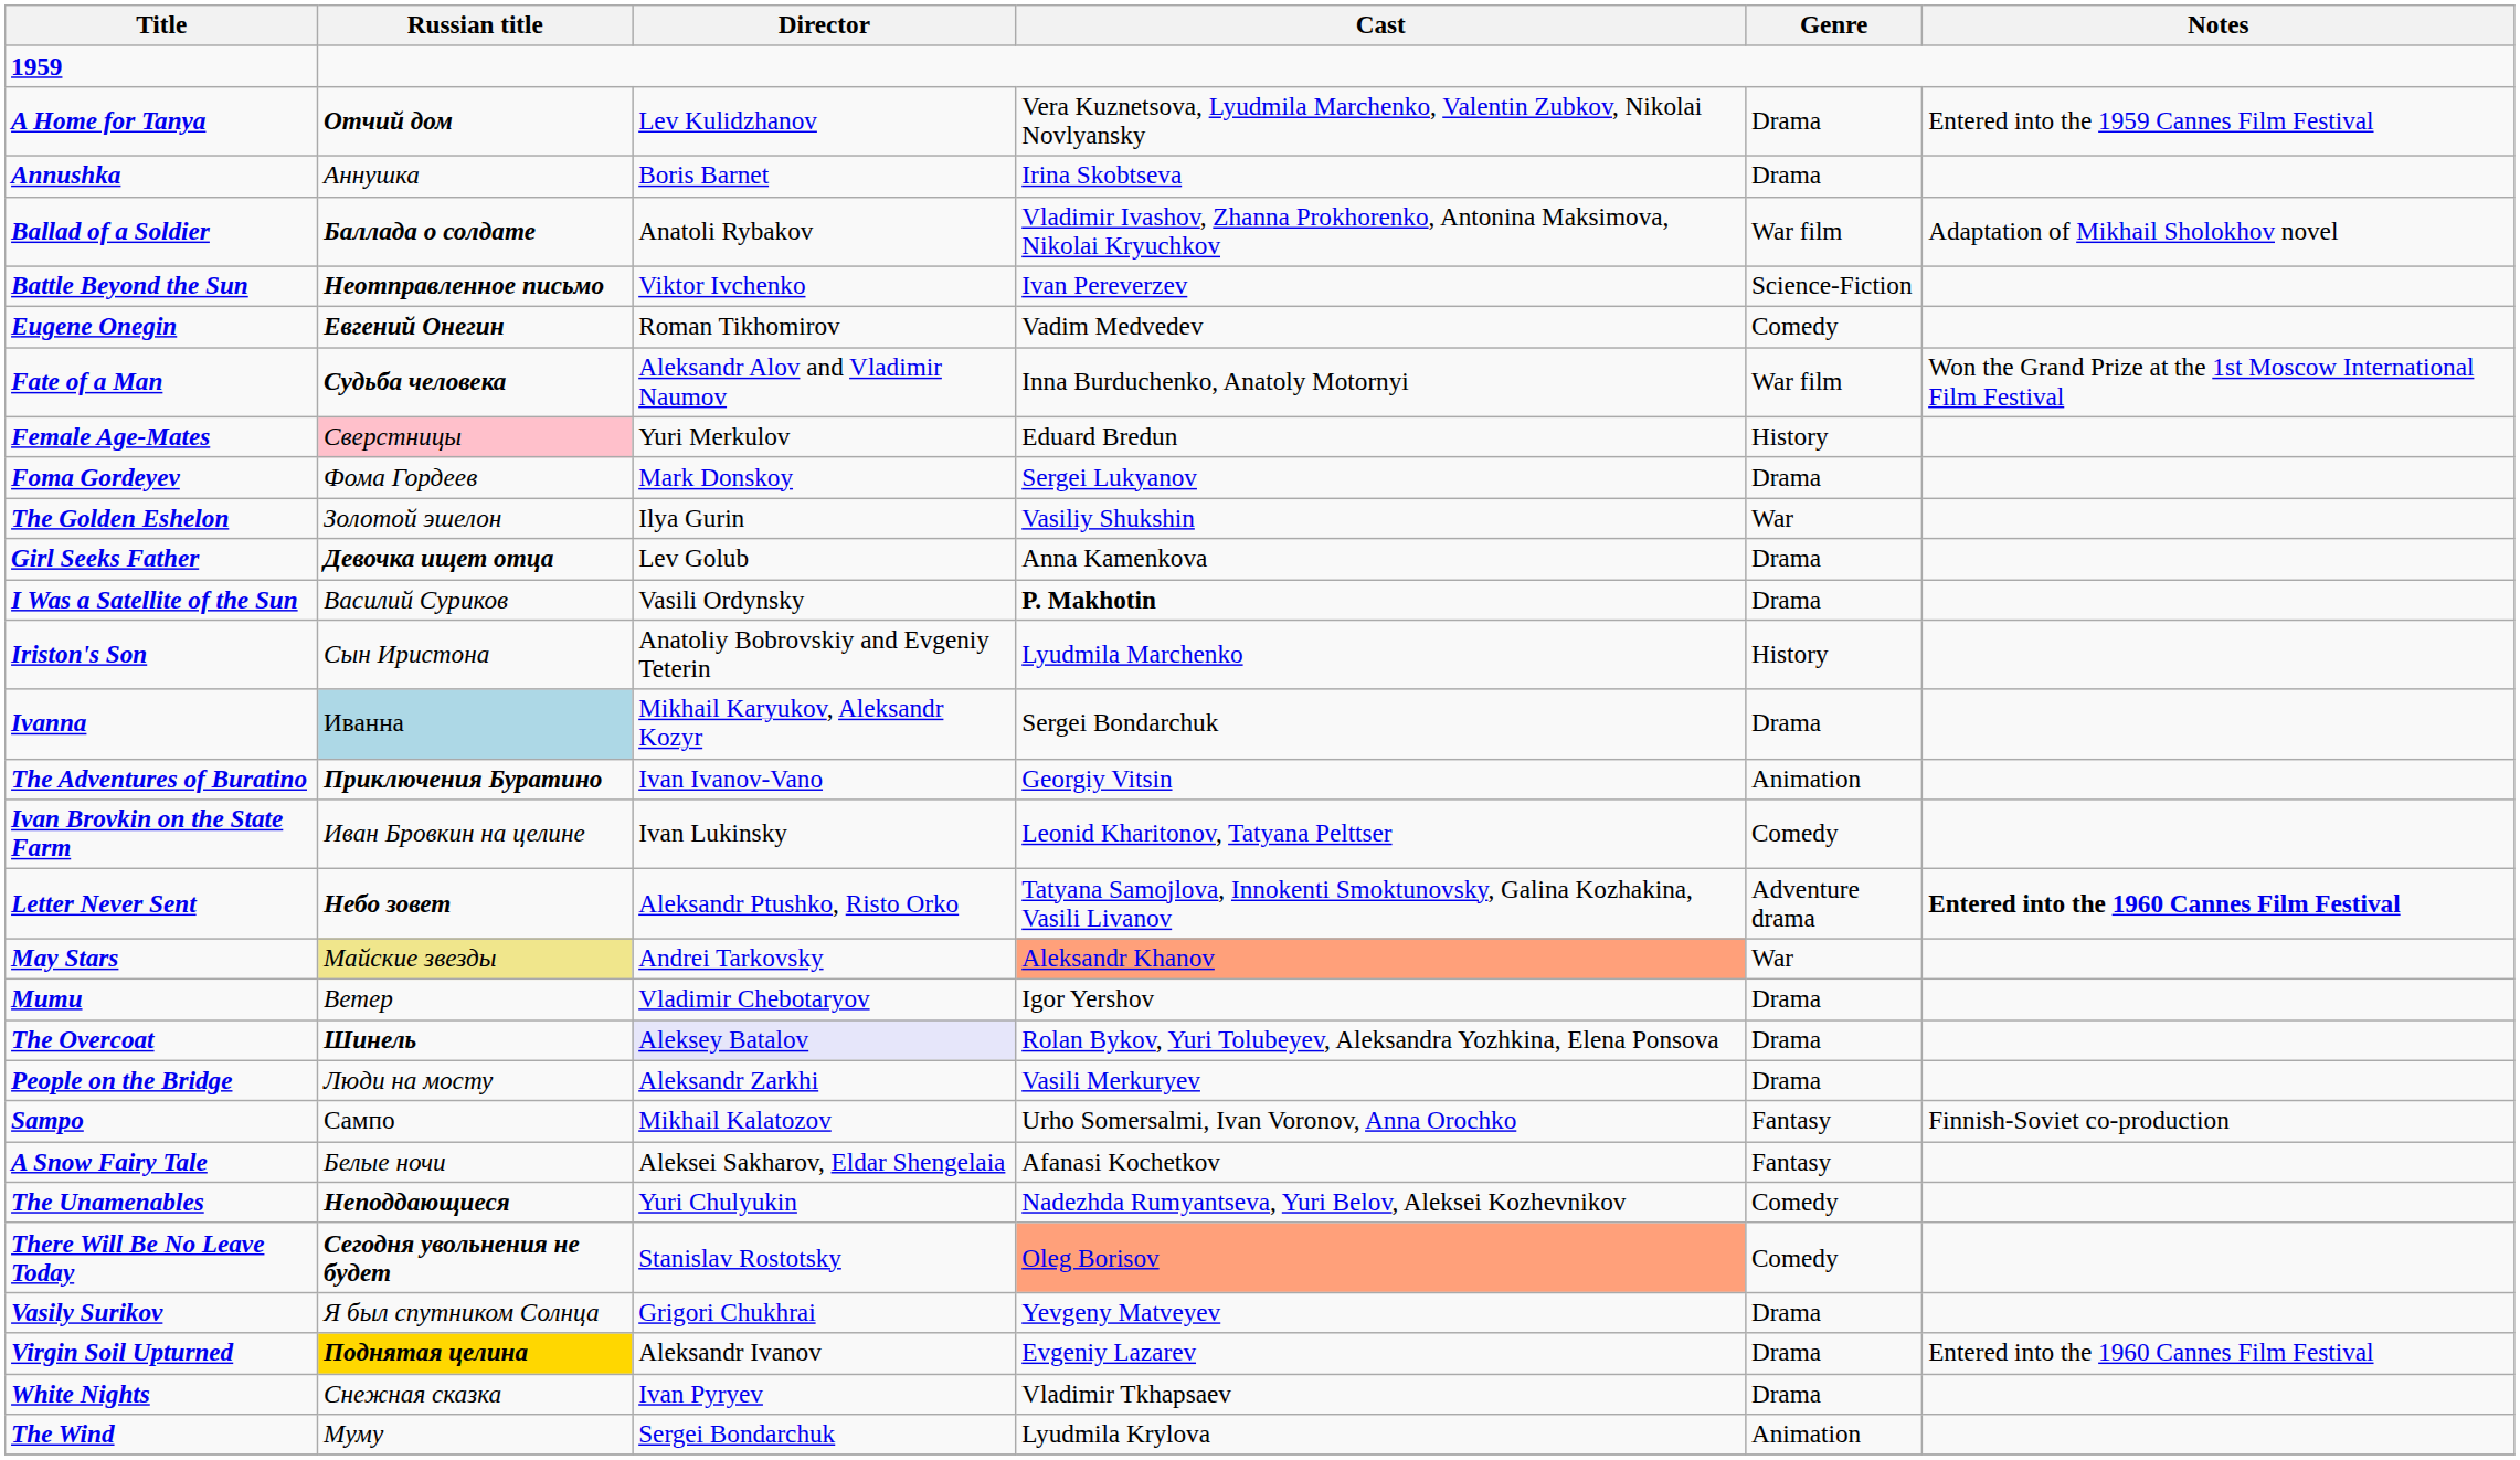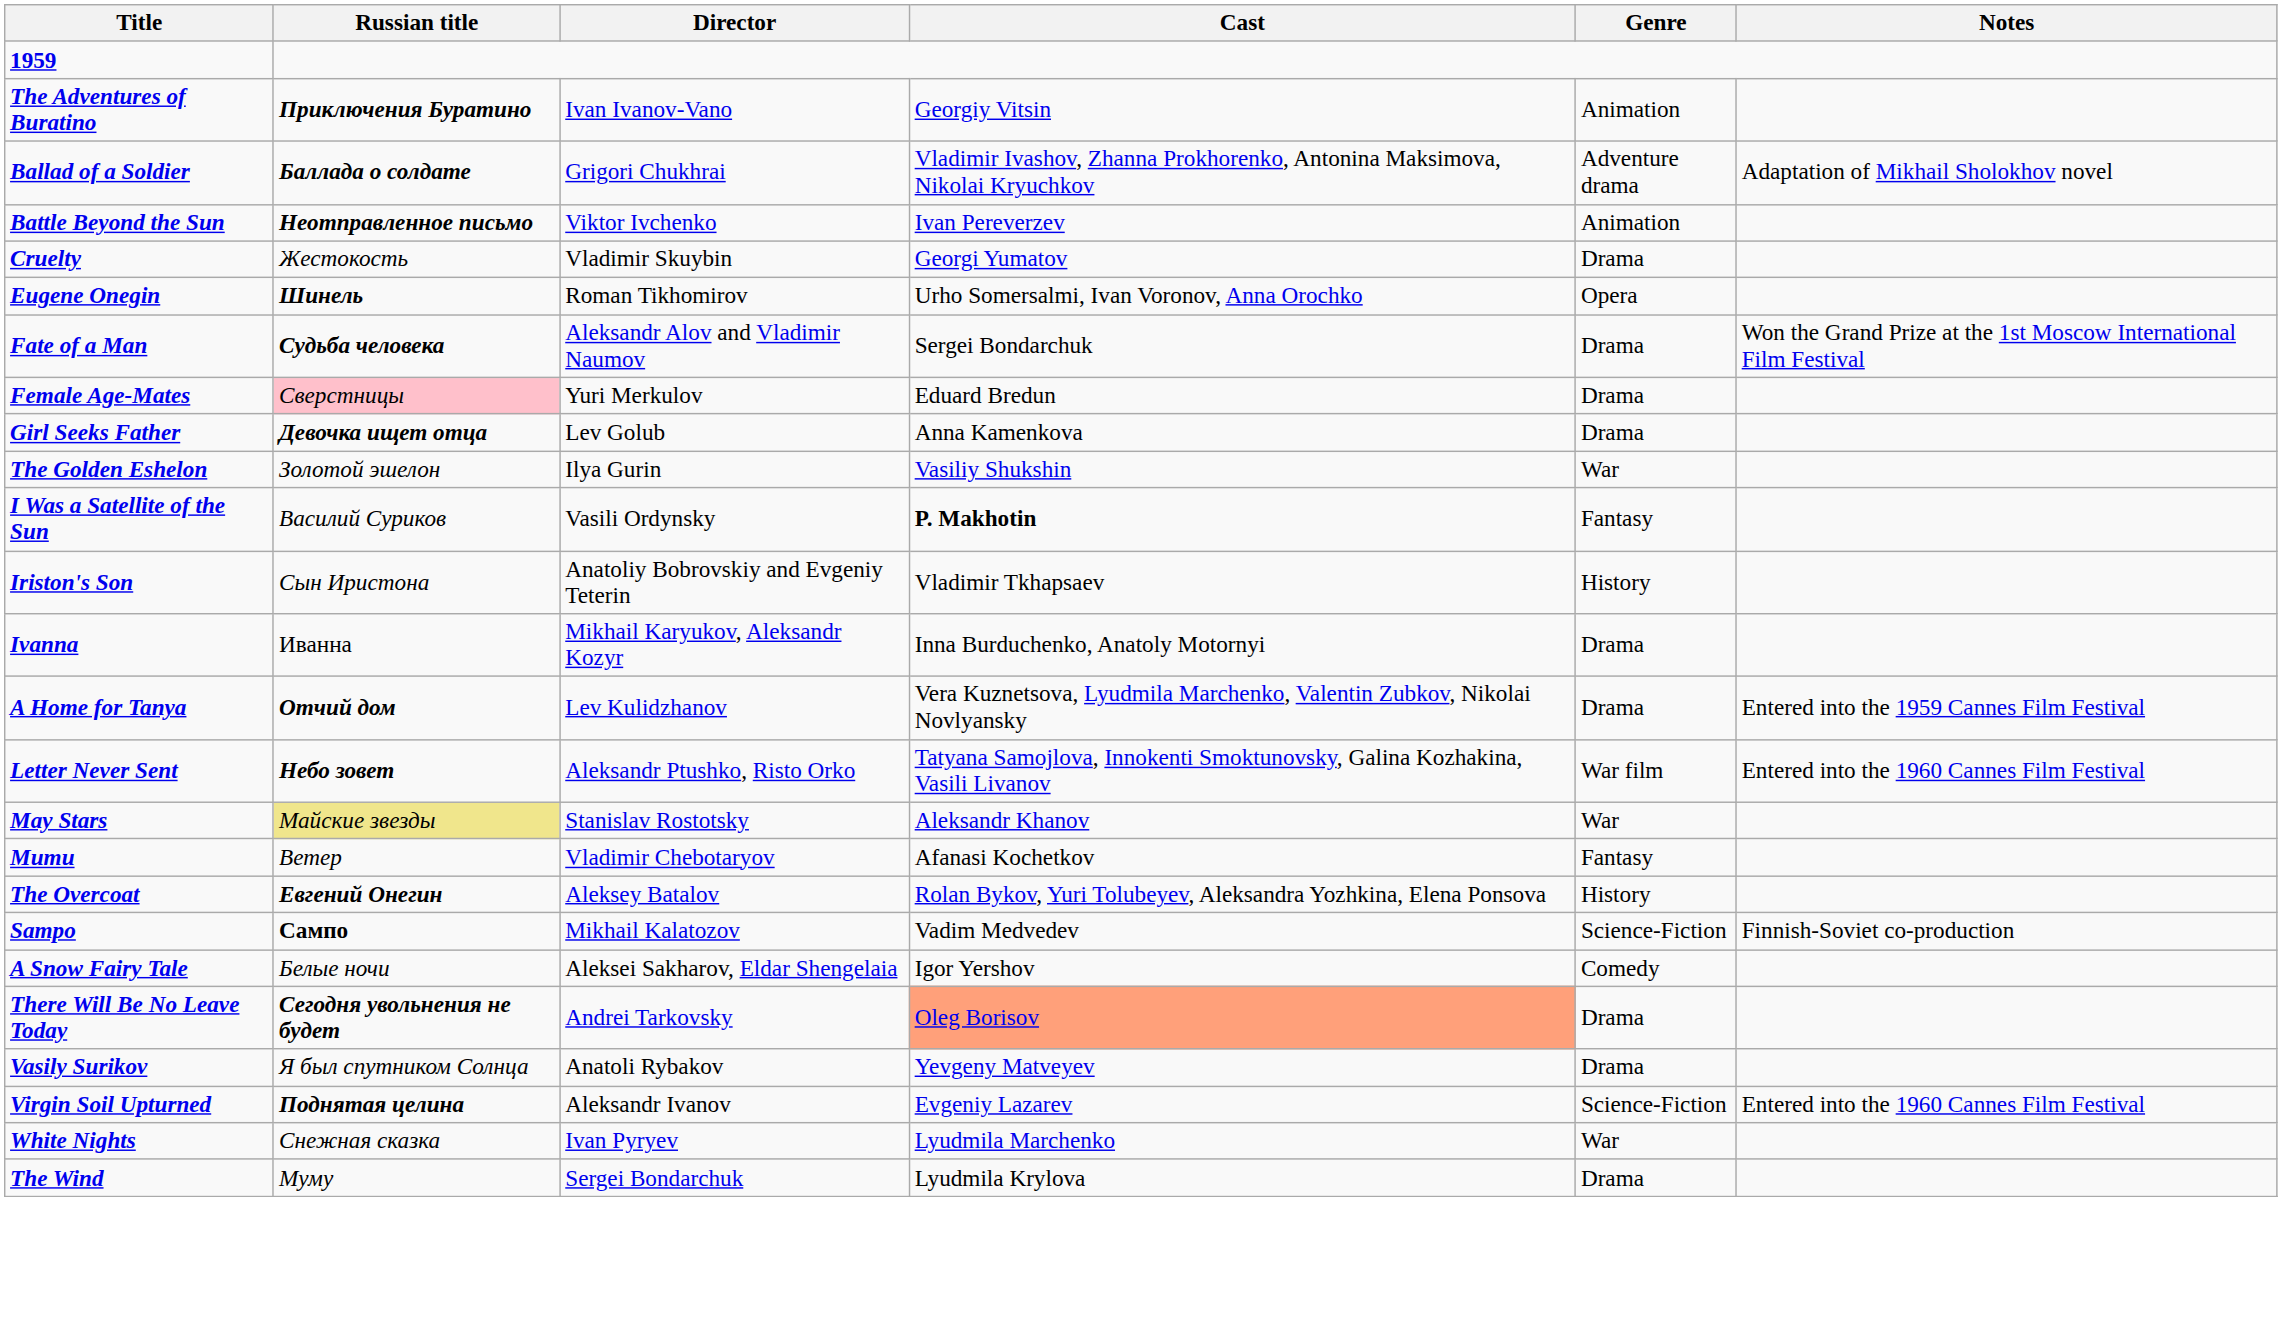rows swapped: The Adventures of Buratino <-> A Home for Tanya
- row: Annushka | Аннушка | Boris Barnet | Irina Skobtseva | Drama
Ballad of a Soldier | Director: Anatoli Rybakov -> Grigori Chukhrai
Ballad of a Soldier | Genre: War film -> Adventure drama
Battle Beyond the Sun | Genre: Science-Fiction -> Animation
+ row: Cruelty | Жестокость | Vladimir Skuybin | Georgi Yumatov | Drama
Eugene Onegin | Russian title: Евгений Онегин -> Шинель
Eugene Onegin | Cast: Vadim Medvedev -> Urho Somersalmi, Ivan Voronov, Anna Orochko
Eugene Onegin | Genre: Comedy -> Opera
Fate of a Man | Cast: Inna Burduchenko, Anatoly Motornyi -> Sergei Bondarchuk
Fate of a Man | Genre: War film -> Drama
Female Age-Mates | Genre: History -> Drama
- row: Foma Gordeyev | Фома Гордеев | Mark Donskoy | Sergei Lukyanov | Drama
rows swapped: Girl Seeks Father <-> The Golden Eshelon
I Was a Satellite of the Sun | Genre: Drama -> Fantasy
Iriston's Son | Cast: Lyudmila Marchenko -> Vladimir Tkhapsaev
Ivanna | Russian title: lightblue background -> no background
Ivanna | Cast: Sergei Bondarchuk -> Inna Burduchenko, Anatoly Motornyi
- row: Ivan Brovkin on the State Farm | Иван Бровкин на целине | Ivan Lukinsky | Leonid Kharitonov, Tatyana Pelttser | Comedy
Letter Never Sent | Genre: Adventure drama -> War film
Letter Never Sent | Notes: bold -> normal
May Stars | Director: Andrei Tarkovsky -> Stanislav Rostotsky
May Stars | Cast: lightsalmon background -> no background
Mumu | Cast: Igor Yershov -> Afanasi Kochetkov
Mumu | Genre: Drama -> Fantasy
The Overcoat | Russian title: Шинель -> Евгений Онегин
The Overcoat | Director: lavender background -> no background
The Overcoat | Genre: Drama -> History
- row: People on the Bridge | Люди на мосту | Aleksandr Zarkhi | Vasili Merkuryev | Drama
Sampo | Russian title: normal -> bold
Sampo | Cast: Urho Somersalmi, Ivan Voronov, Anna Orochko -> Vadim Medvedev
Sampo | Genre: Fantasy -> Science-Fiction
A Snow Fairy Tale | Cast: Afanasi Kochetkov -> Igor Yershov
A Snow Fairy Tale | Genre: Fantasy -> Comedy
- row: The Unamenables | Неподдающиеся | Yuri Chulyukin | Nadezhda Rumyantseva, Yuri Belov, Aleksei Kozhevnikov | Comedy
There Will Be No Leave Today | Director: Stanislav Rostotsky -> Andrei Tarkovsky
There Will Be No Leave Today | Genre: Comedy -> Drama
Vasily Surikov | Director: Grigori Chukhrai -> Anatoli Rybakov
Virgin Soil Upturned | Russian title: gold background -> no background
Virgin Soil Upturned | Genre: Drama -> Science-Fiction
White Nights | Cast: Vladimir Tkhapsaev -> Lyudmila Marchenko
White Nights | Genre: Drama -> War
The Wind | Genre: Animation -> Drama
